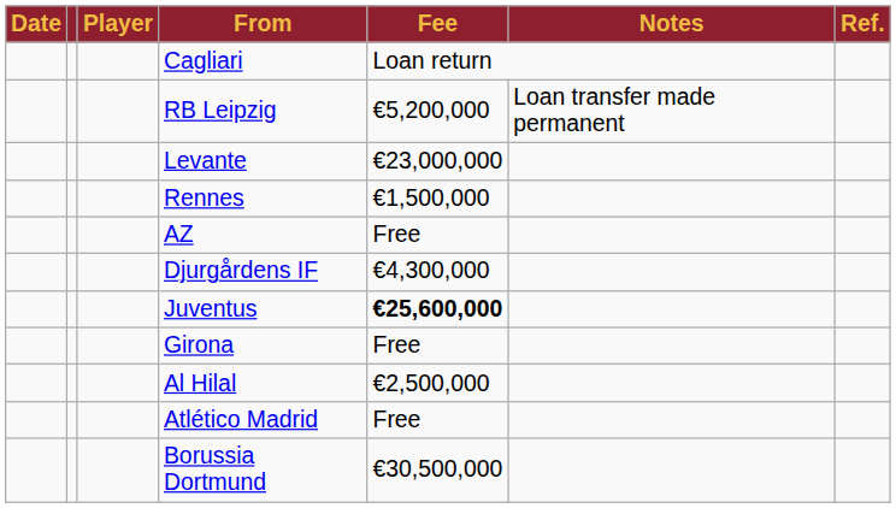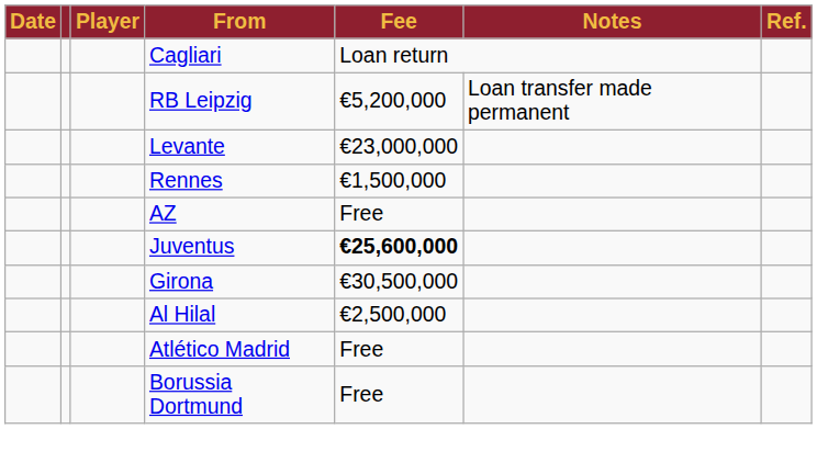- row: Djurgårdens IF | €4,300,000
Girona | Fee: Free -> €30,500,000
Borussia Dortmund | Fee: €30,500,000 -> Free
